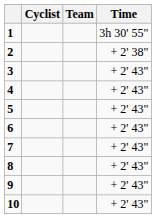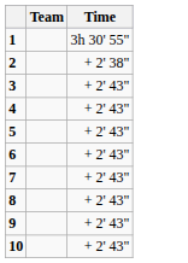- column: Cyclist
